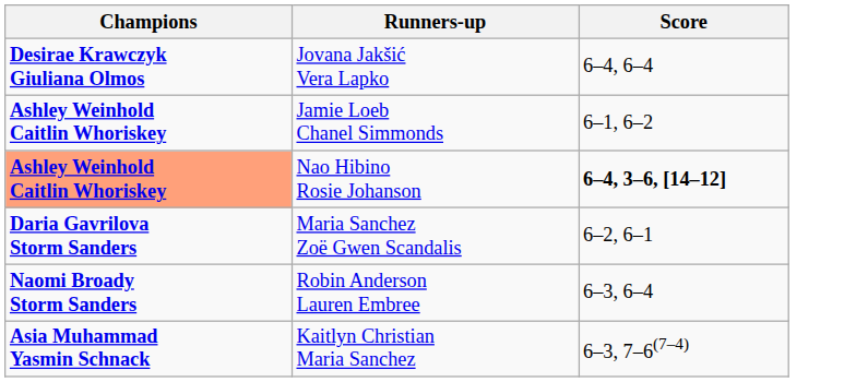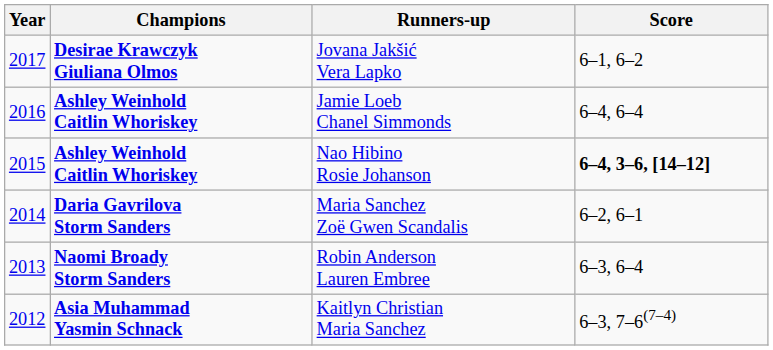+ column: Year | 2017 | 2016 | 2015 | 2014 | 2013 | 2012
Jovana Jakšić Vera Lapko | Score: 6–4, 6–4 -> 6–1, 6–2
Jamie Loeb Chanel Simmonds | Score: 6–1, 6–2 -> 6–4, 6–4
Nao Hibino Rosie Johanson | Champions: lightsalmon background -> no background
